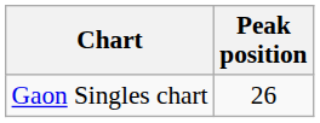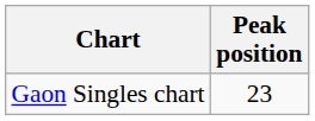Gaon Singles chart | Peak position: 26 -> 23
